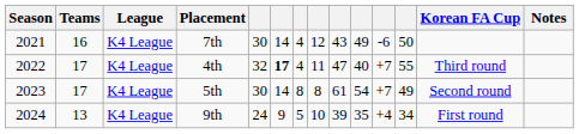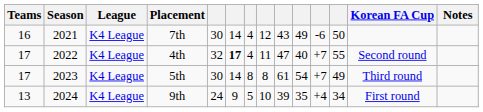columns swapped: Season <-> Teams
4th | Korean FA Cup: Third round -> Second round
5th | Korean FA Cup: Second round -> Third round
